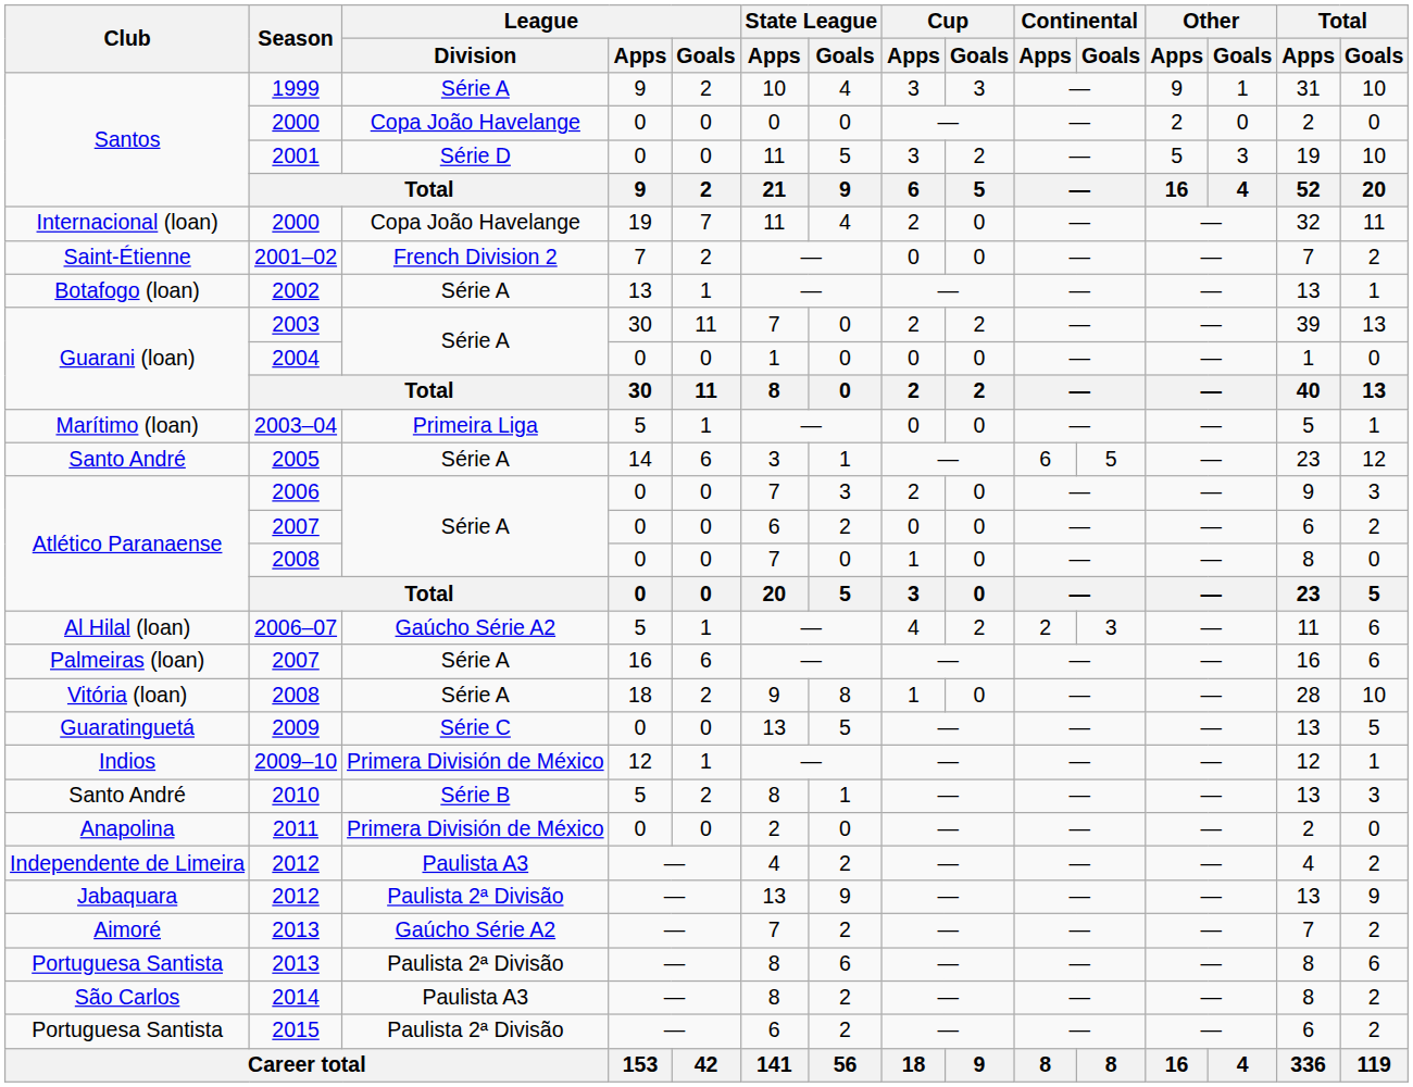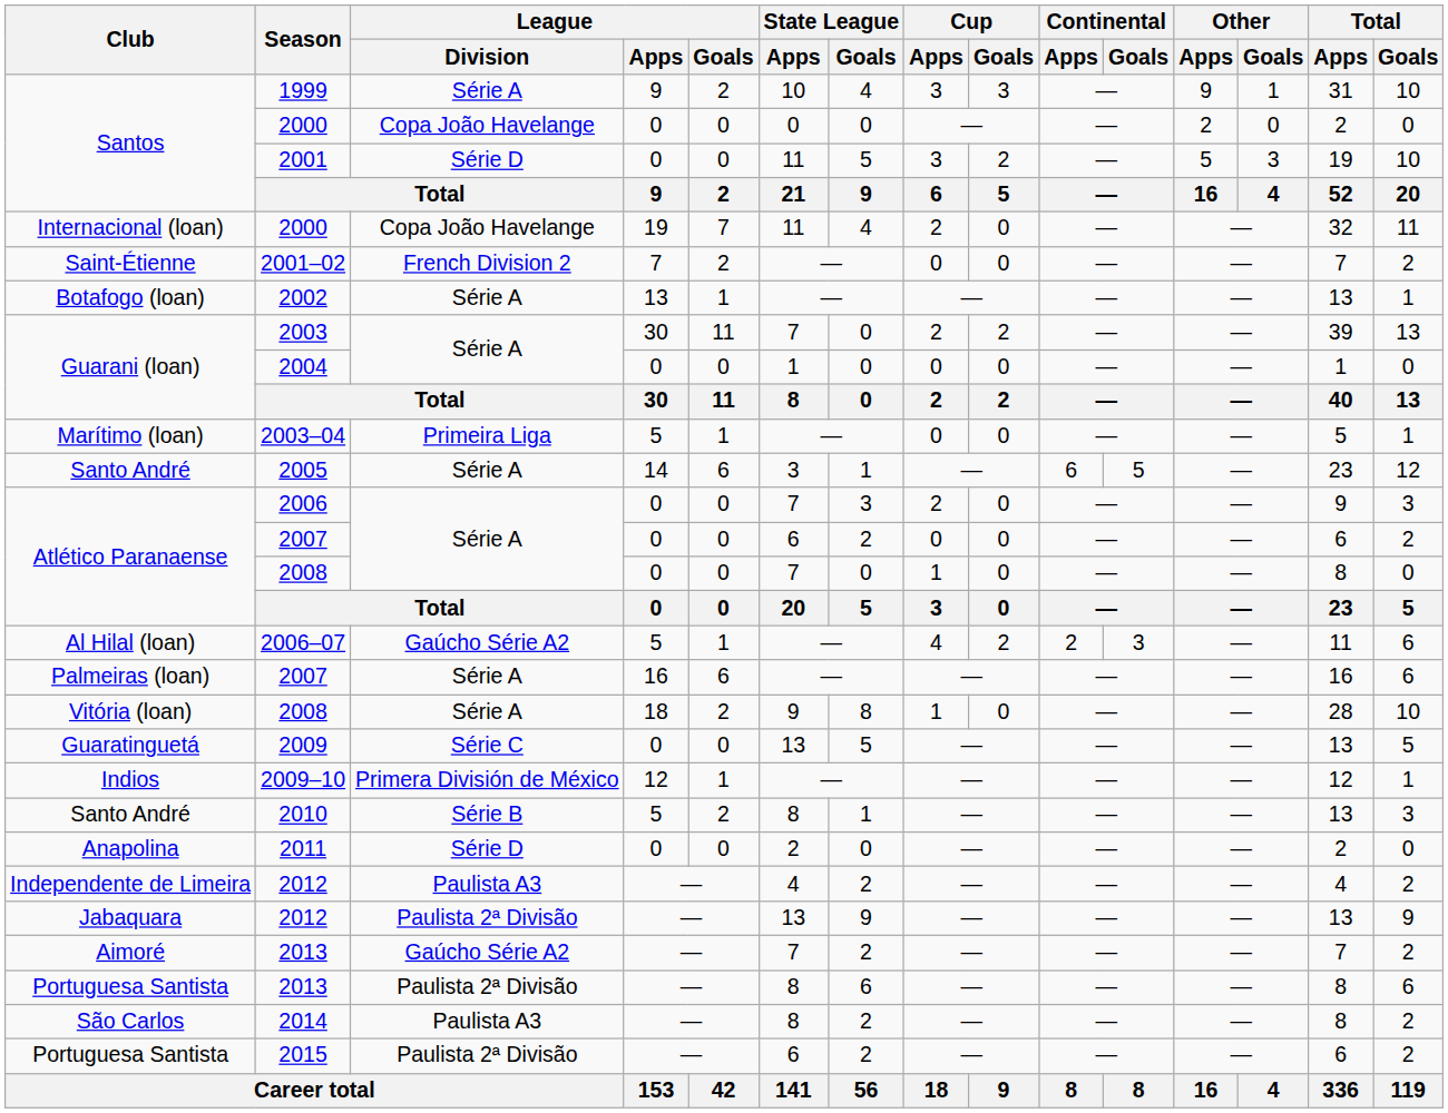2011 | League / Division: Primera División de México -> Série D
